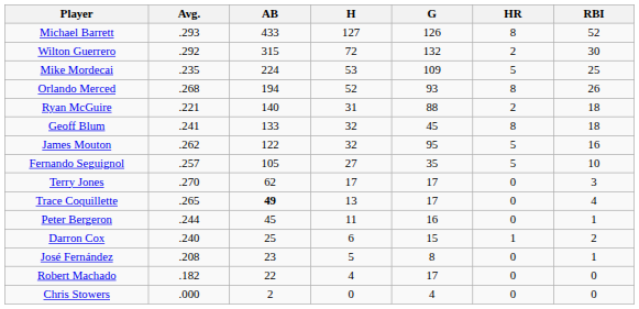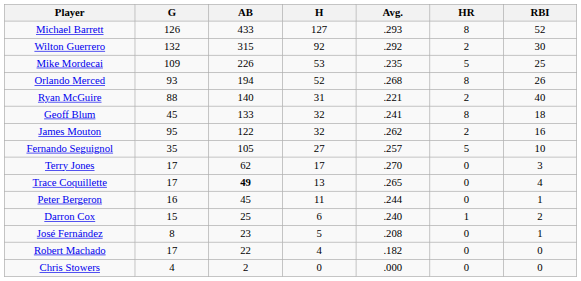columns swapped: G <-> Avg.
Wilton Guerrero | H: 72 -> 92
Mike Mordecai | AB: 224 -> 226
Ryan McGuire | RBI: 18 -> 40
James Mouton | HR: 5 -> 2
